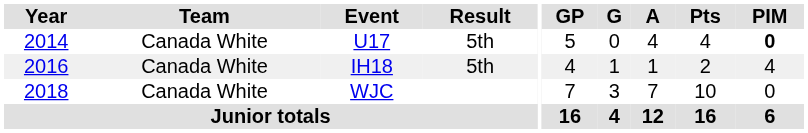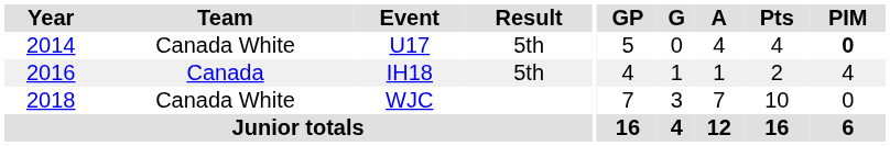IH18 | Team: Canada White -> Canada
